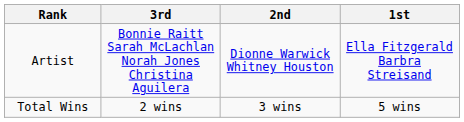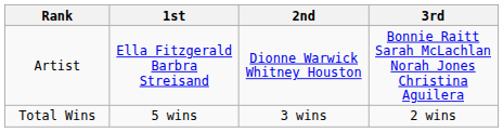columns swapped: 1st <-> 3rd
